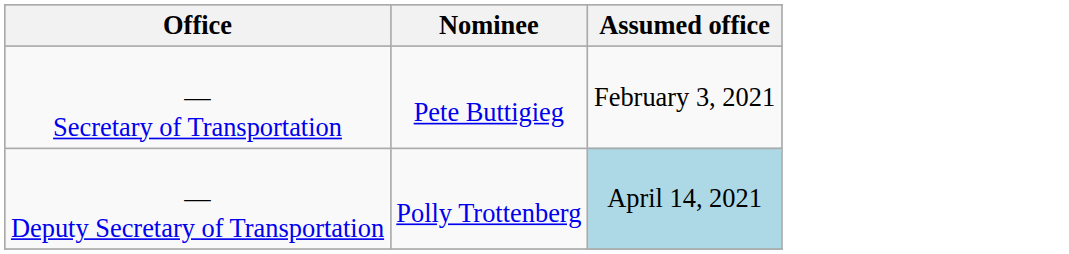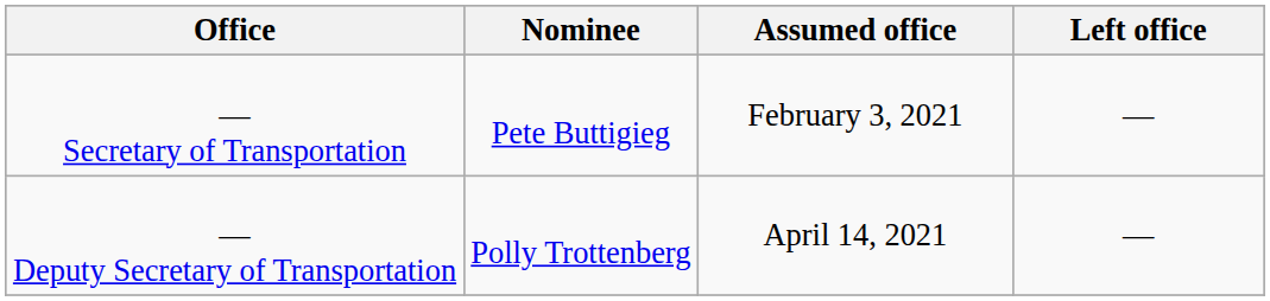+ column: Left office | — | —
— Deputy Secretary of Transportation | Assumed office: lightblue background -> no background
